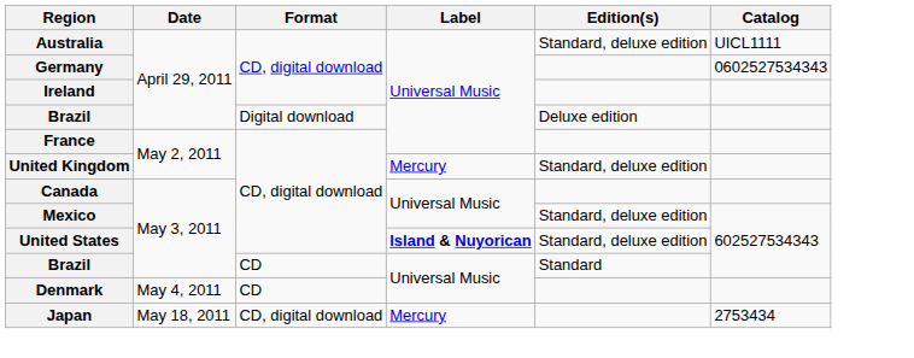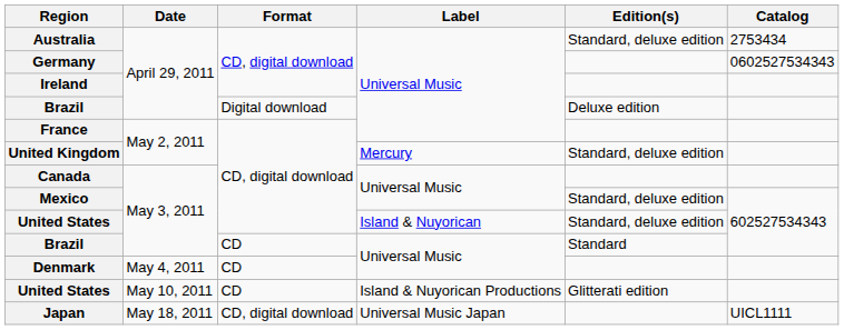Australia | Catalog: UICL1111 -> 2753434
United States / May 3, 2011 | Label: bold -> normal
+ row: United States | May 10, 2011 | CD | Island & Nuyorican Productions | Glitterati edition
Japan | Label: Mercury -> Universal Music Japan
Japan | Catalog: 2753434 -> UICL1111
